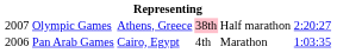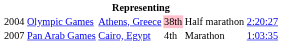Olympic Games | column 1: 2007 -> 2004
Pan Arab Games | column 1: 2006 -> 2007
